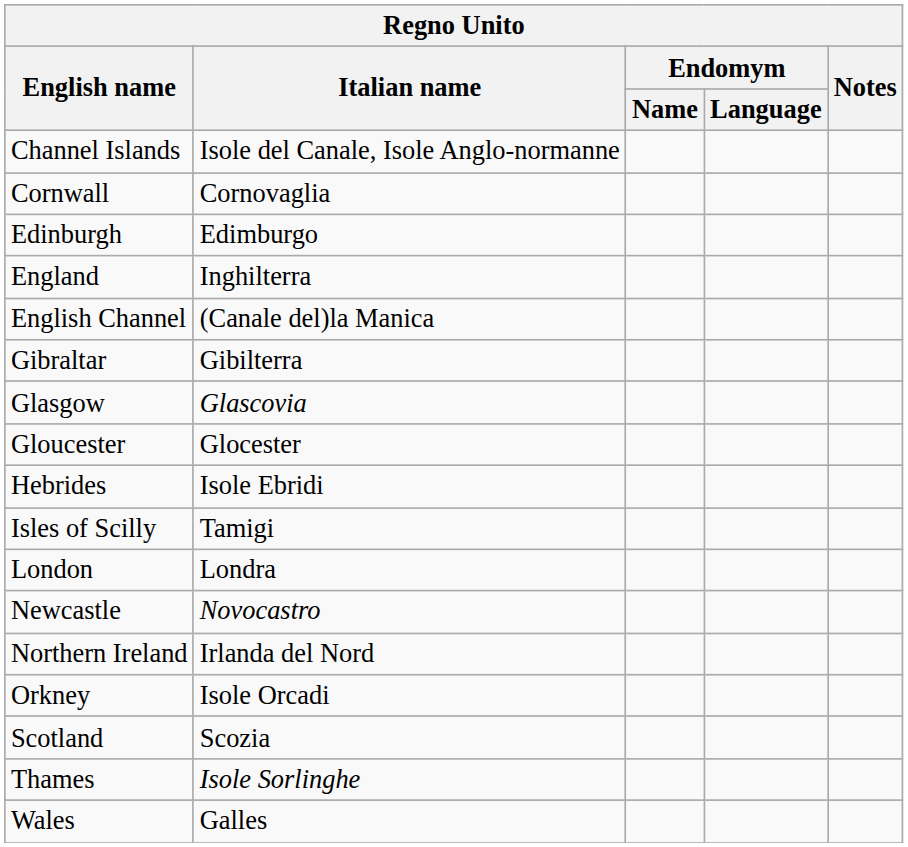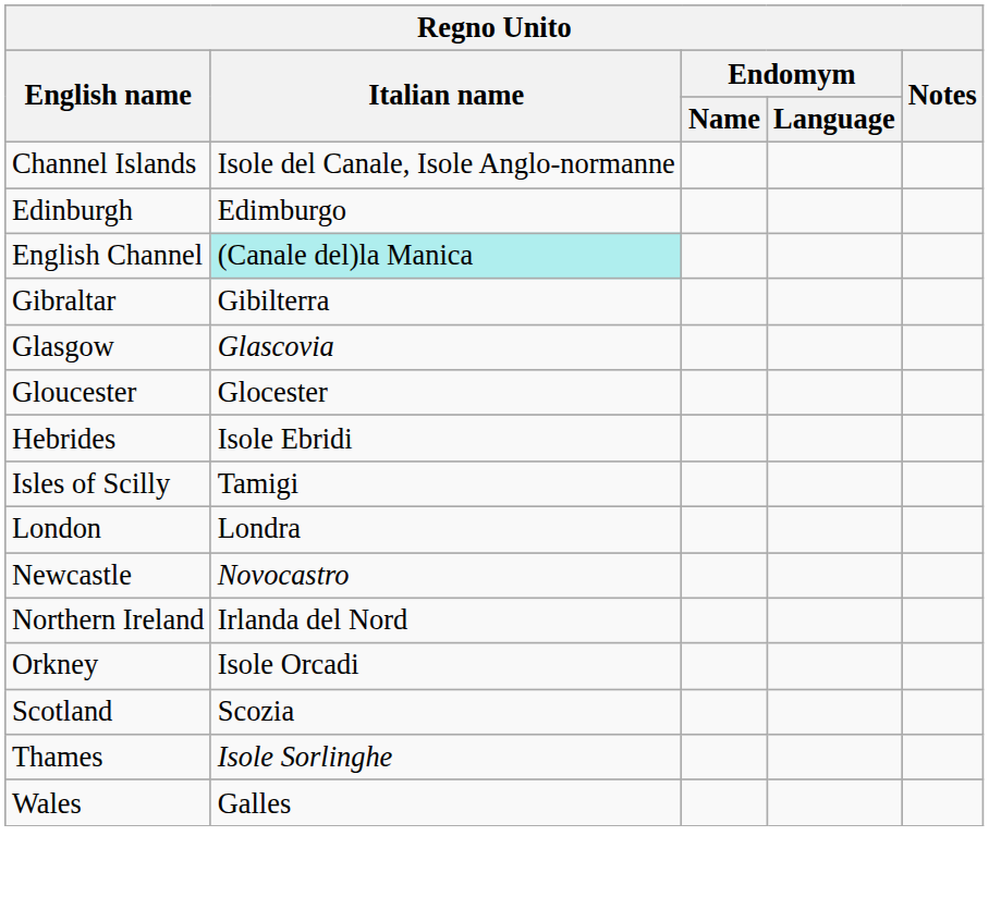- row: Cornwall | Cornovaglia
- row: England | Inghilterra
English Channel | Italian name: no background -> paleturquoise background
